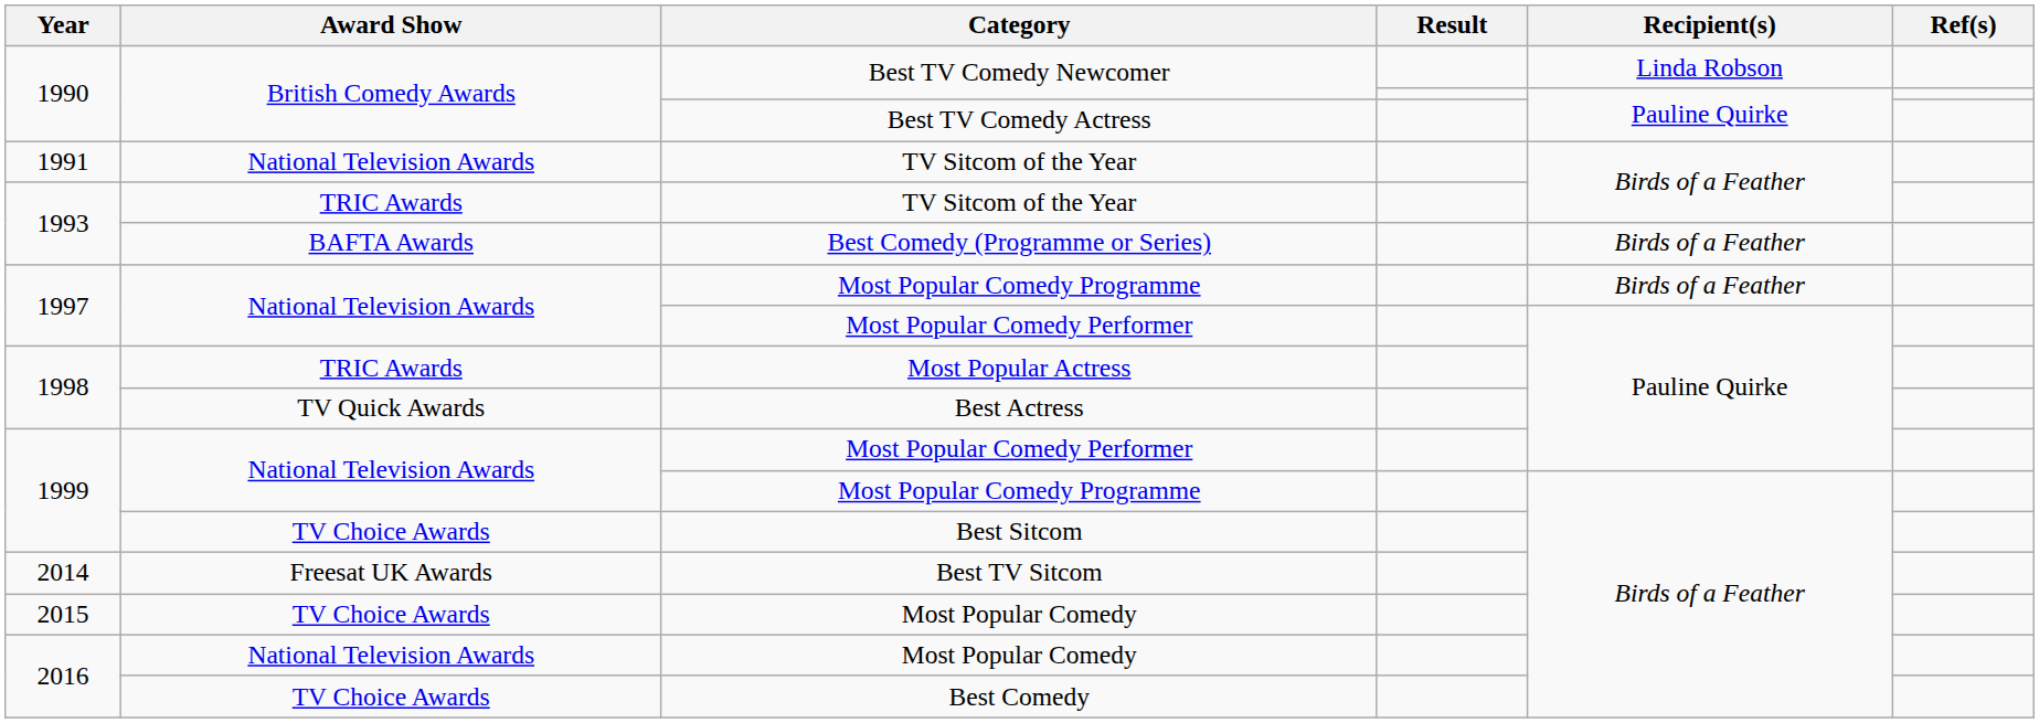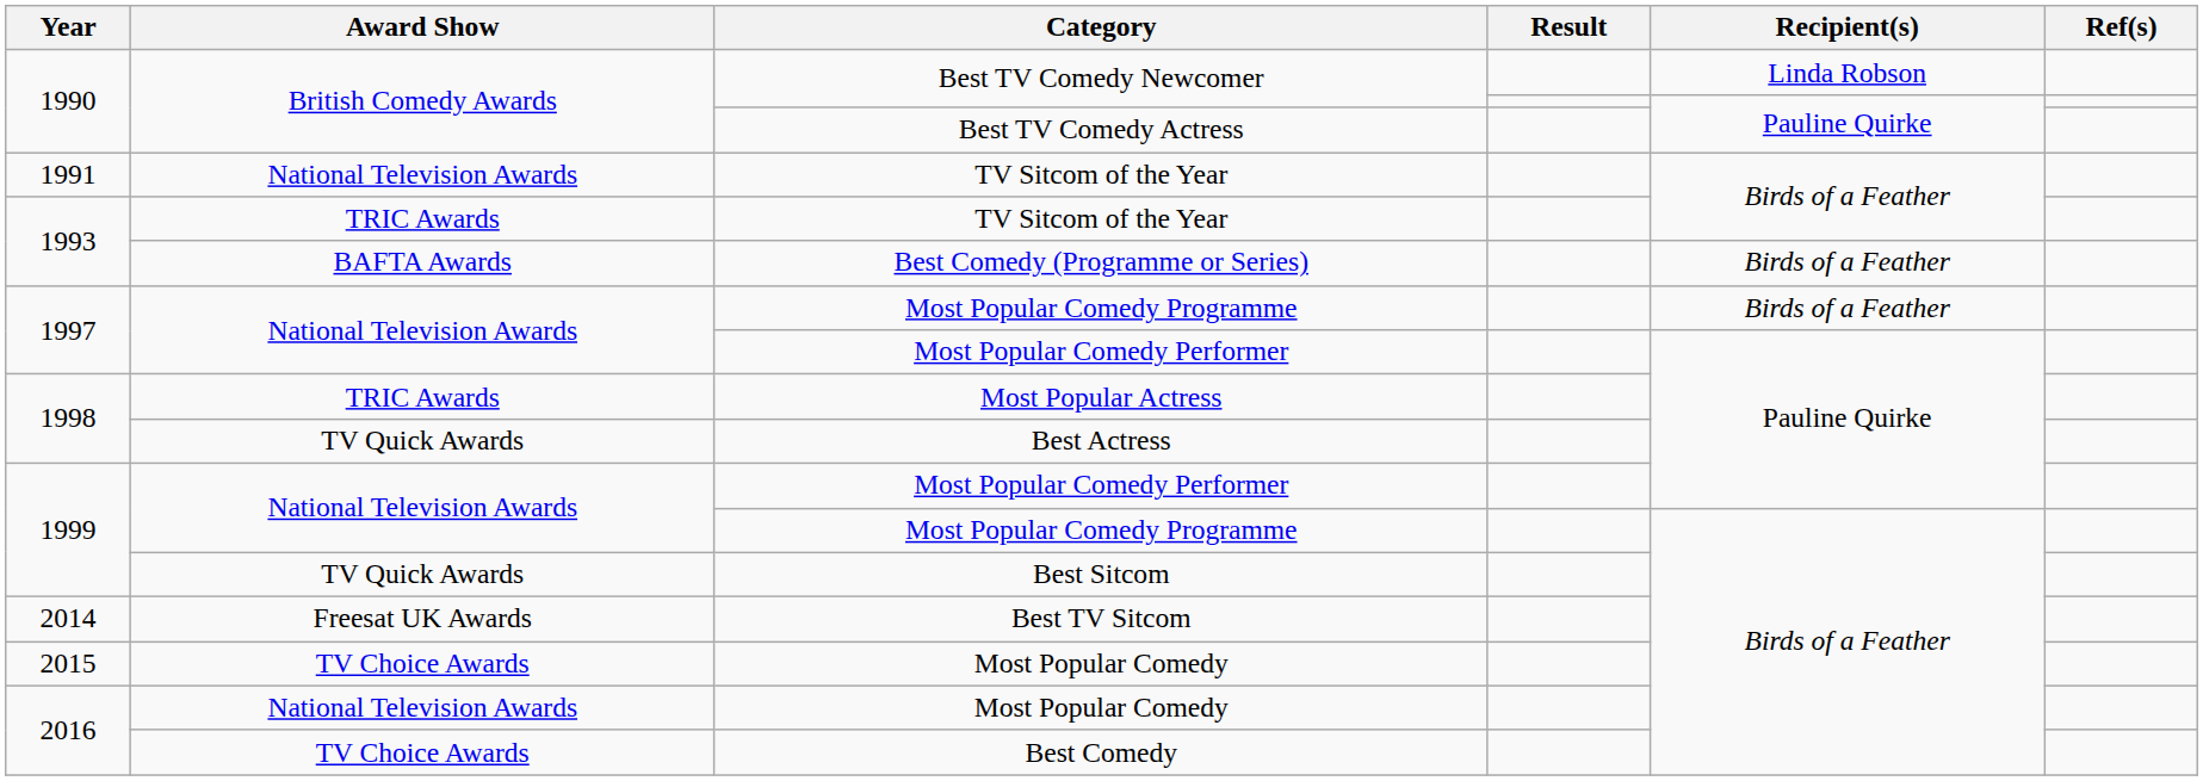Best Sitcom | Award Show: TV Choice Awards -> TV Quick Awards
